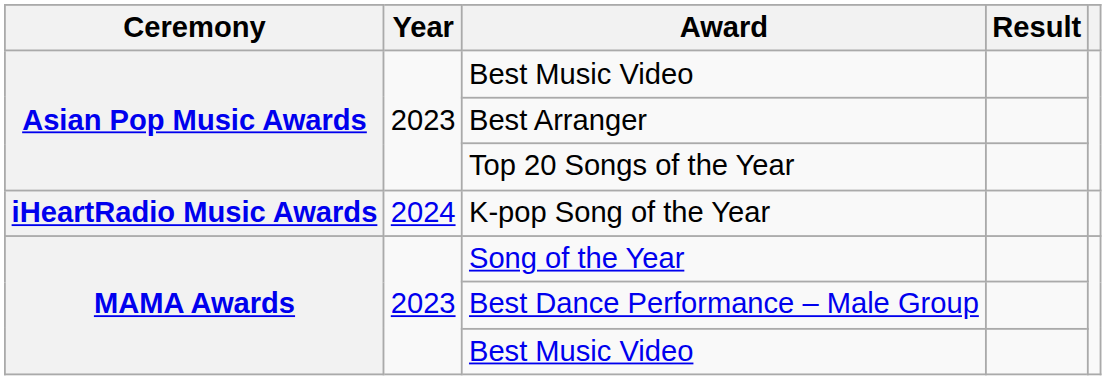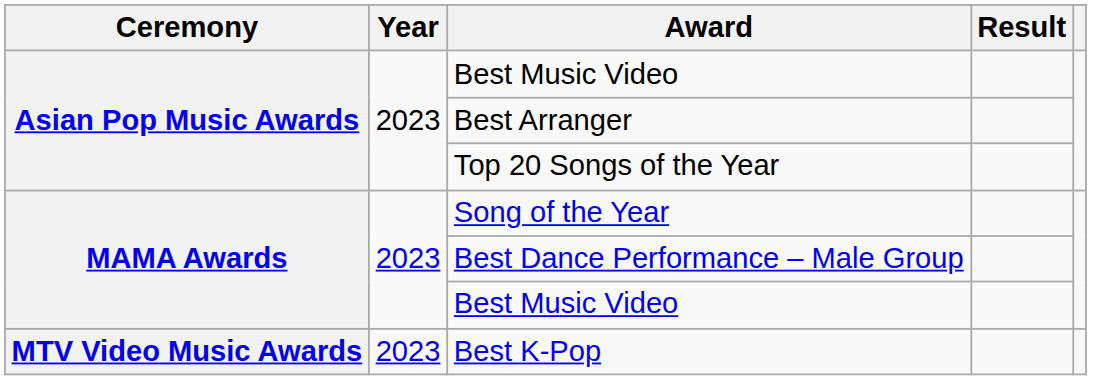- row: iHeartRadio Music Awards | 2024 | K-pop Song of the Year
+ row: MTV Video Music Awards | 2023 | Best K-Pop
